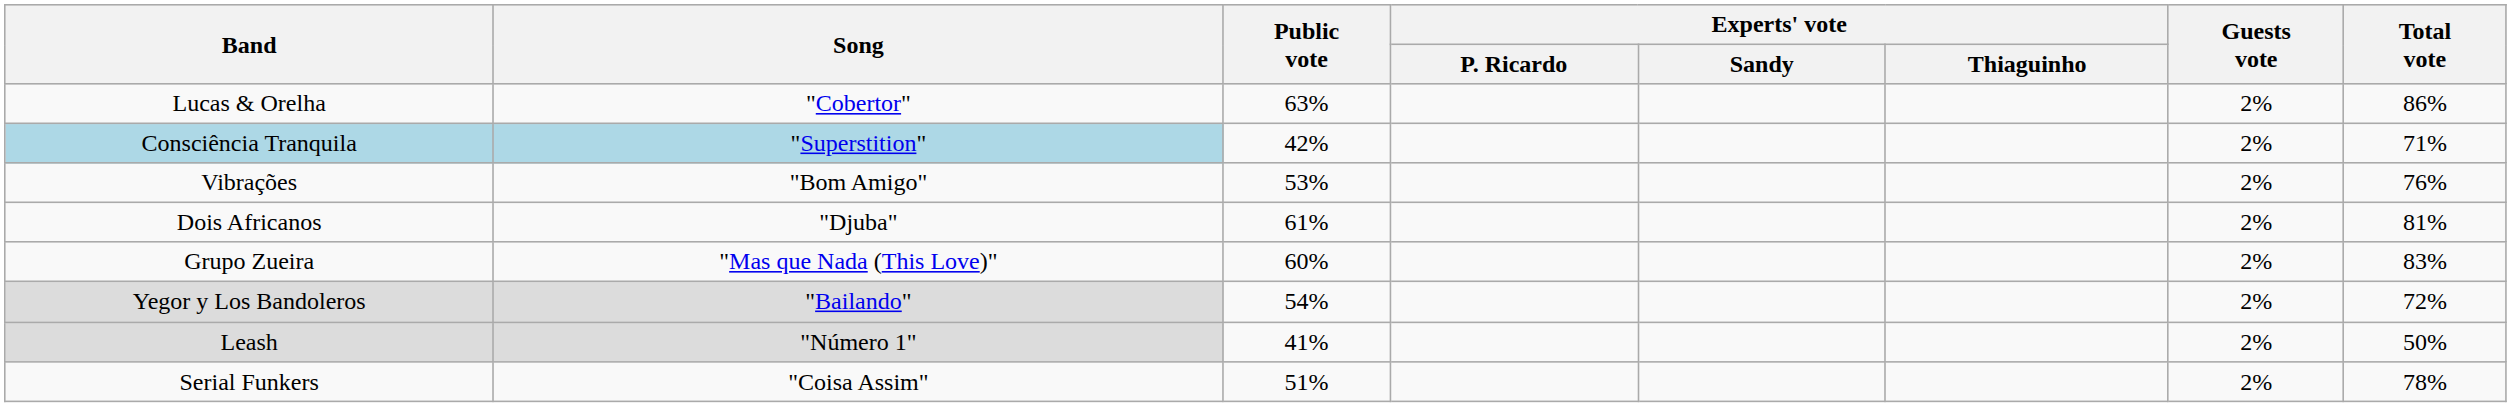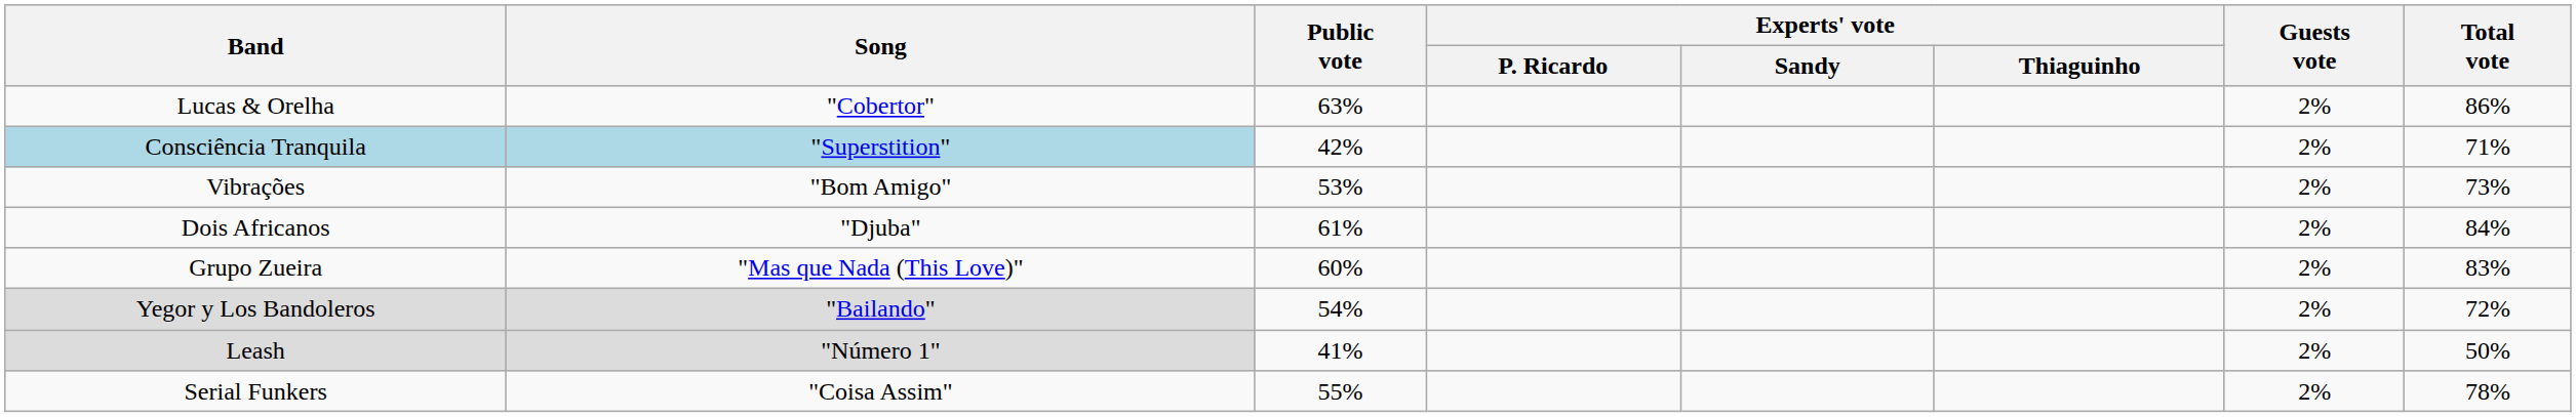Vibrações | Total vote: 76% -> 73%
Dois Africanos | Total vote: 81% -> 84%
Serial Funkers | Public vote: 51% -> 55%
